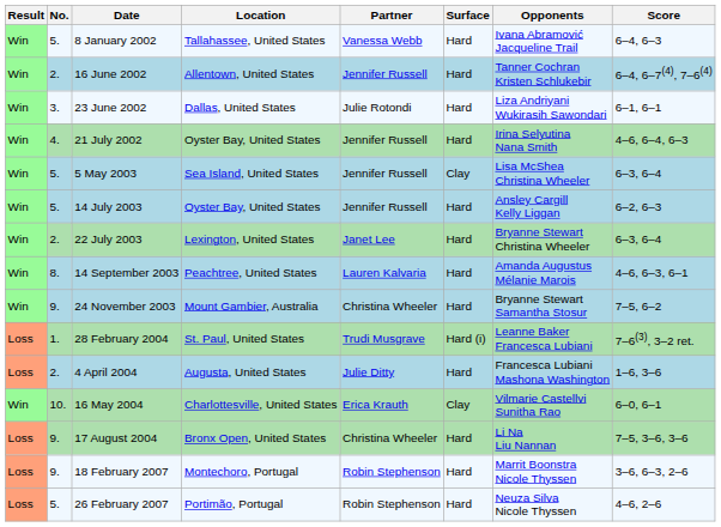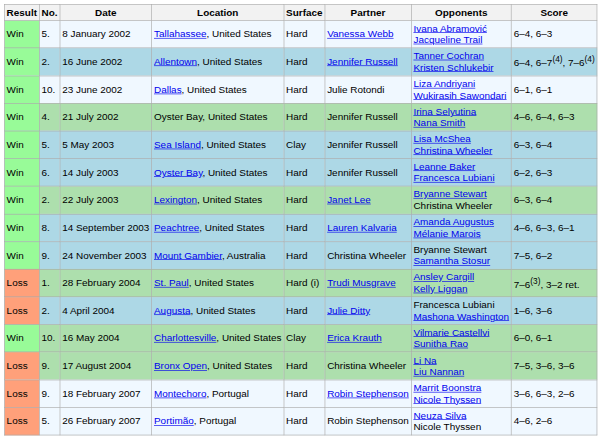columns swapped: Surface <-> Partner
23 June 2002 | No.: 3. -> 10.
14 July 2003 | No.: 5. -> 6.
14 July 2003 | Opponents: Ansley Cargill Kelly Liggan -> Leanne Baker Francesca Lubiani
28 February 2004 | Opponents: Leanne Baker Francesca Lubiani -> Ansley Cargill Kelly Liggan
